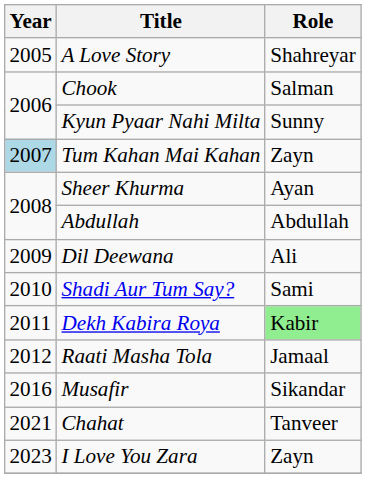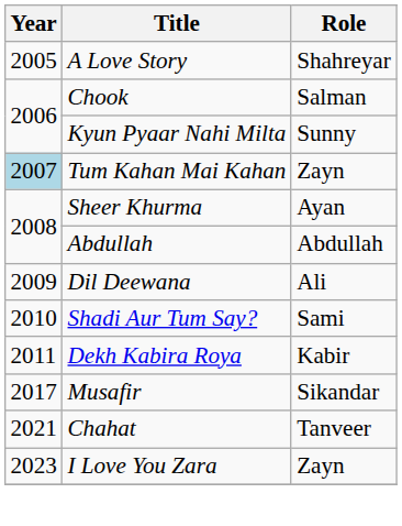Dekh Kabira Roya | Role: lightgreen background -> no background
- row: 2012 | Raati Masha Tola | Jamaal
Musafir | Year: 2016 -> 2017
